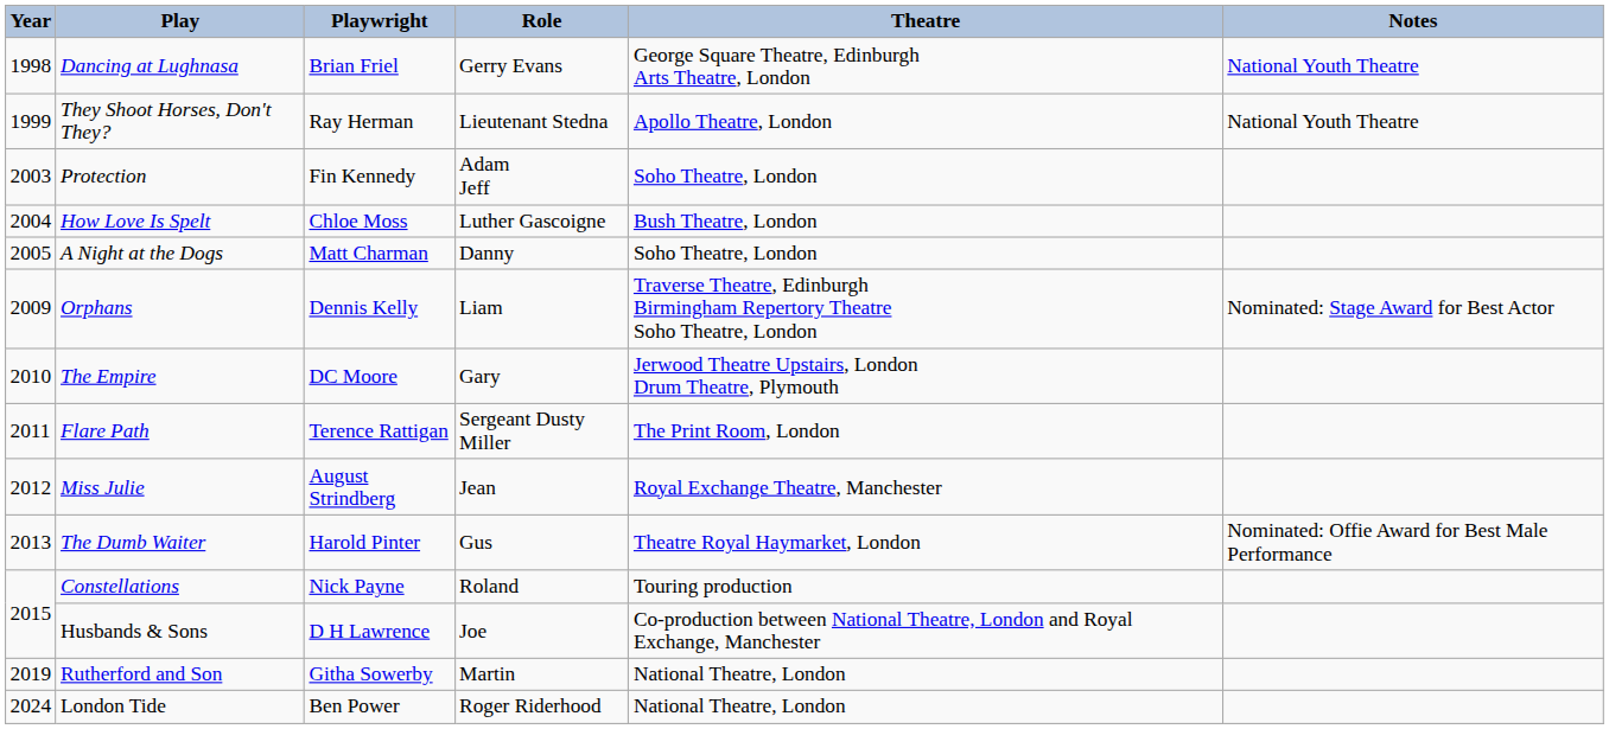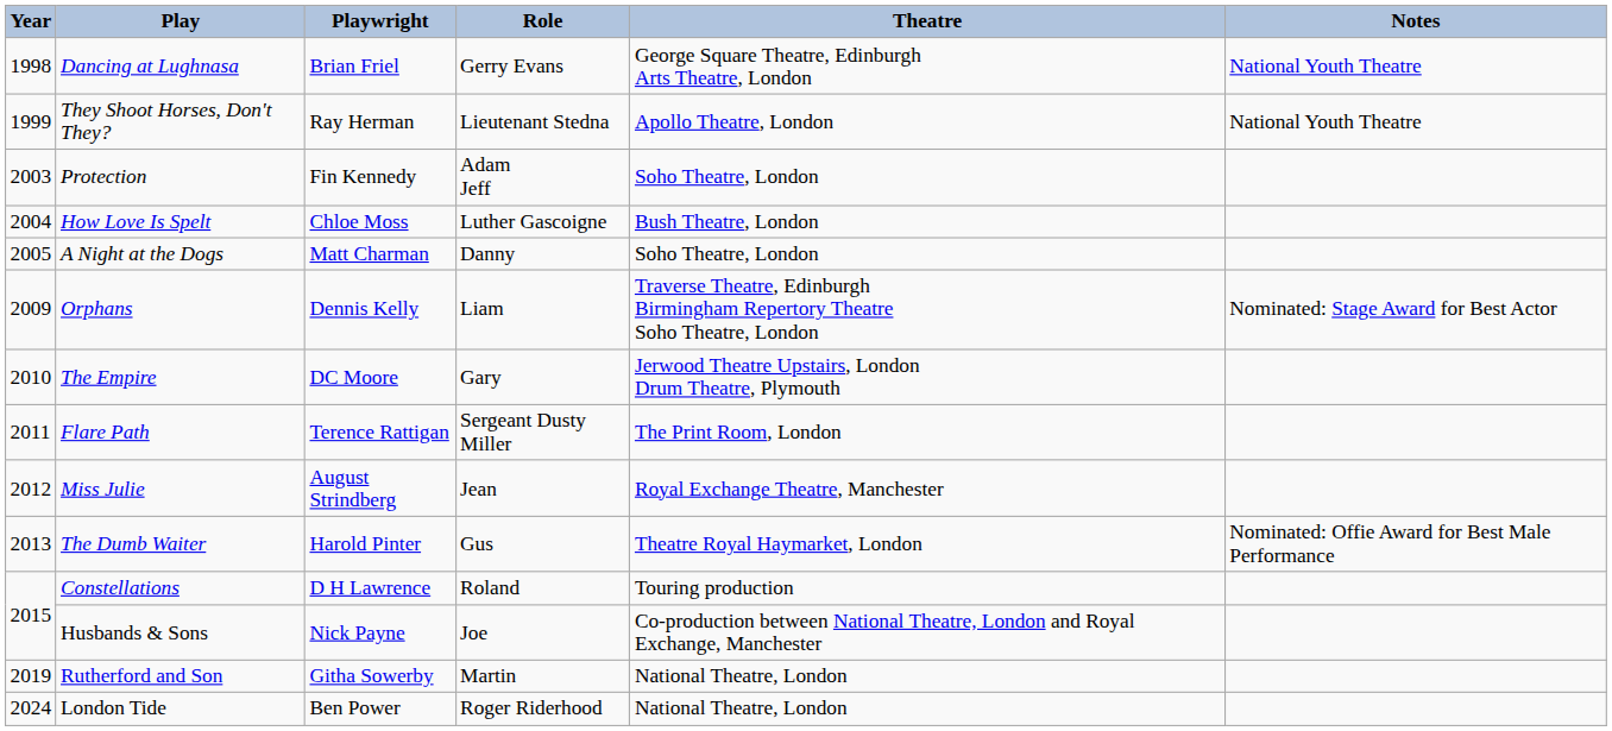Constellations | Playwright: Nick Payne -> D H Lawrence
Husbands & Sons | Playwright: D H Lawrence -> Nick Payne
